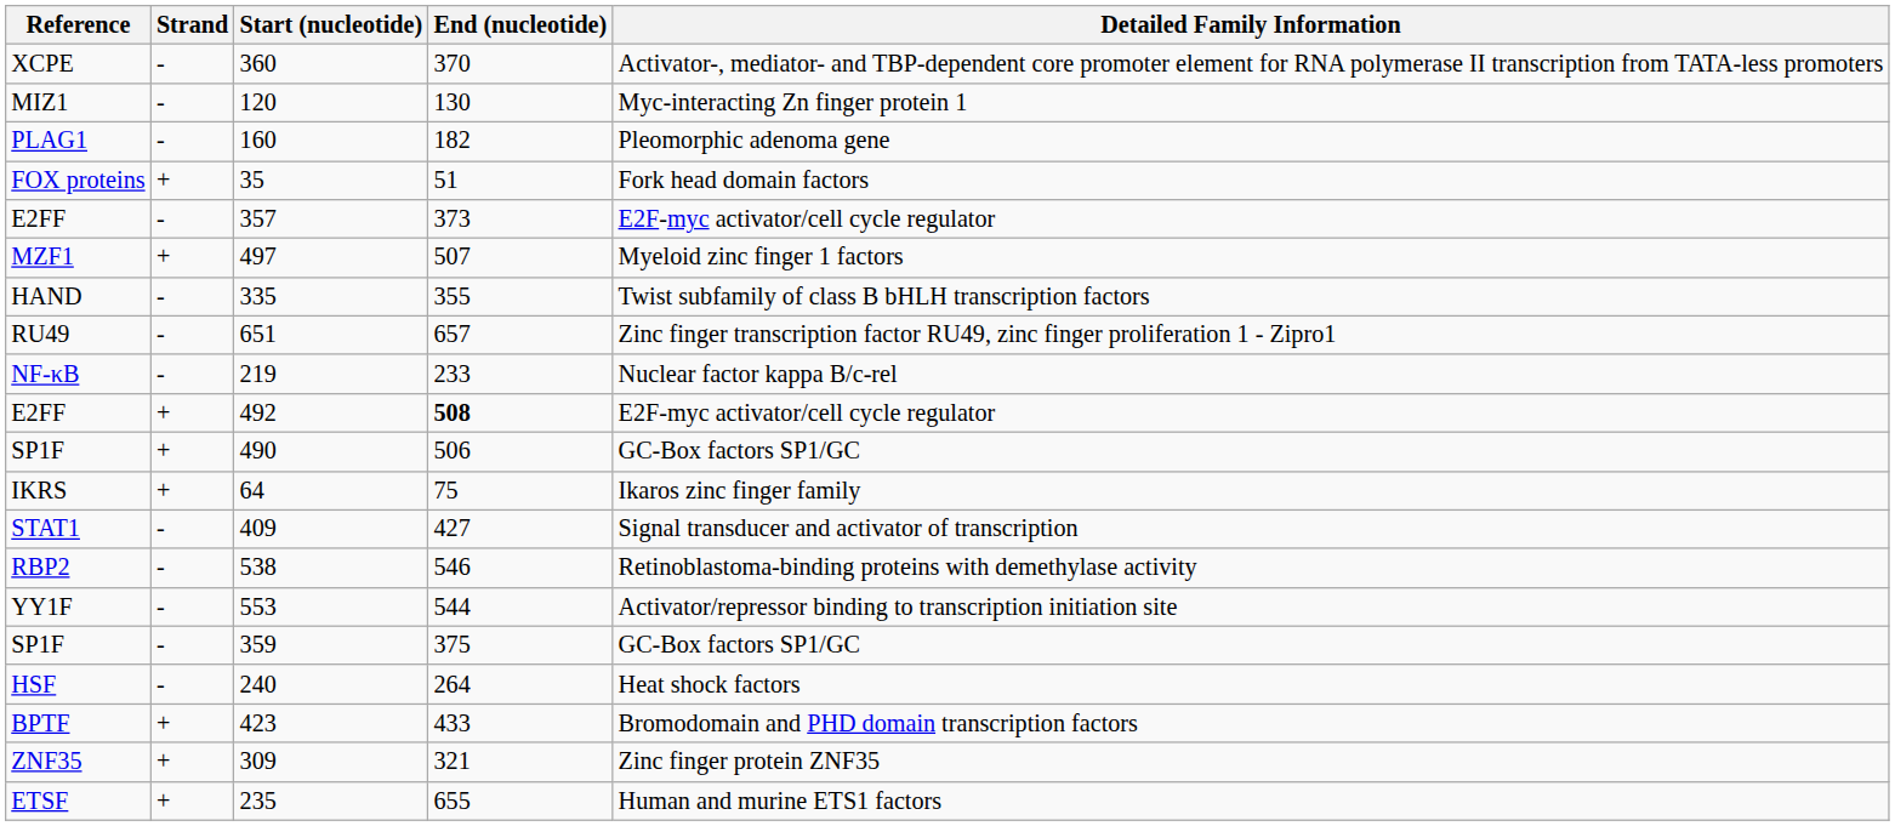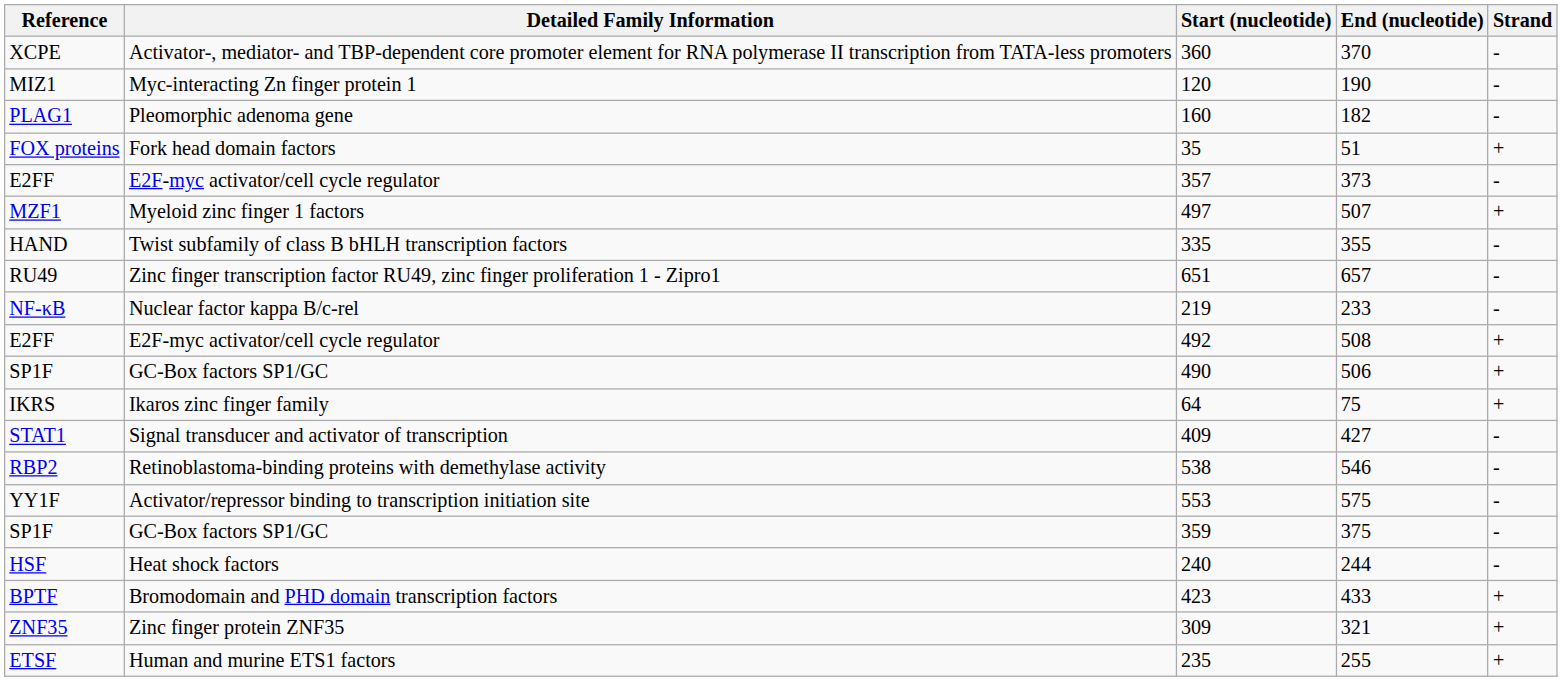columns swapped: Detailed Family Information <-> Strand
MIZ1 | End (nucleotide): 130 -> 190
E2FF / 492 | End (nucleotide): bold -> normal
YY1F | End (nucleotide): 544 -> 575
HSF | End (nucleotide): 264 -> 244
ETSF | End (nucleotide): 655 -> 255
